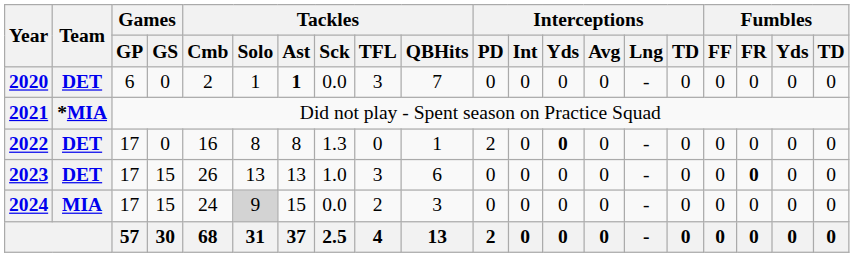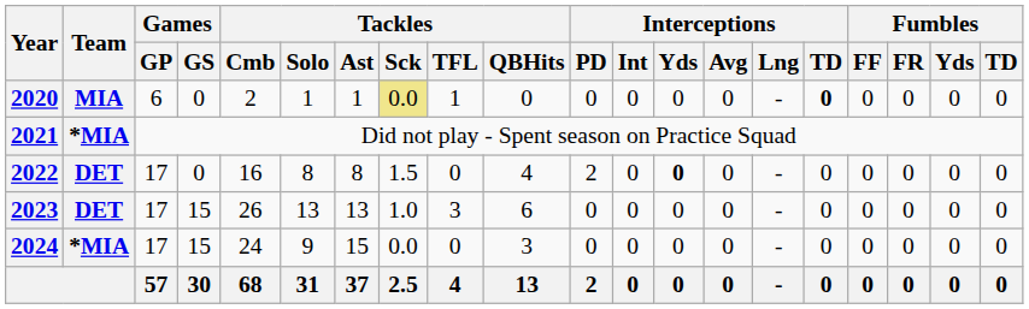2020 | Team: DET -> MIA
2020 | Tackles / Ast: bold -> normal
2020 | Tackles / Sck: no background -> khaki background
2020 | Tackles / TFL: 3 -> 1
2020 | Tackles / QBHits: 7 -> 0
2020 | Interceptions / TD: normal -> bold
2022 | Tackles / Sck: 1.3 -> 1.5
2022 | Tackles / QBHits: 1 -> 4
2023 | Fumbles / FR: bold -> normal
2024 | Team: MIA -> *MIA
2024 | Tackles / Solo: lightgrey background -> no background
2024 | Tackles / TFL: 2 -> 0
